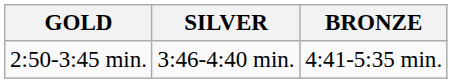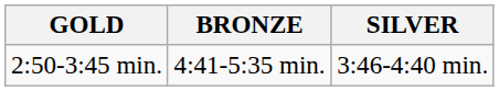columns swapped: SILVER <-> BRONZE
